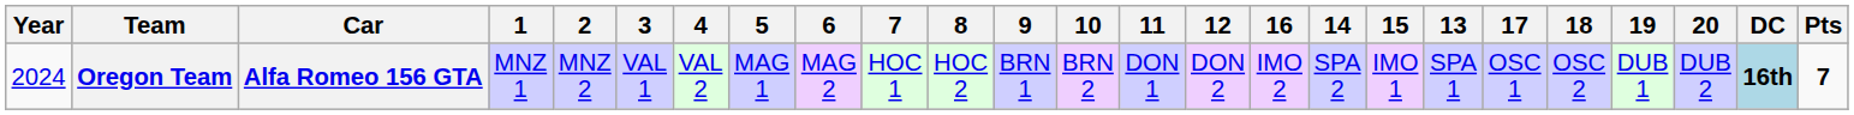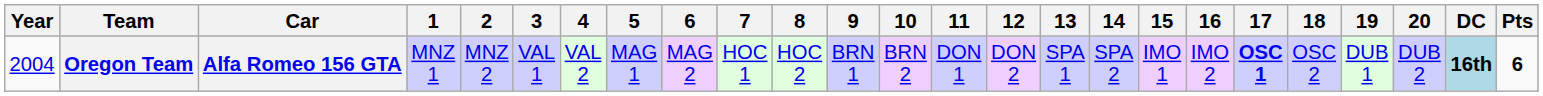columns swapped: 13 <-> 16
Oregon Team | Year: 2024 -> 2004
Oregon Team | 17: normal -> bold
Oregon Team | Pts: 7 -> 6
